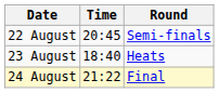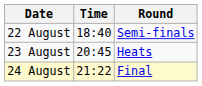22 August | Time: 20:45 -> 18:40
23 August | Time: 18:40 -> 20:45
